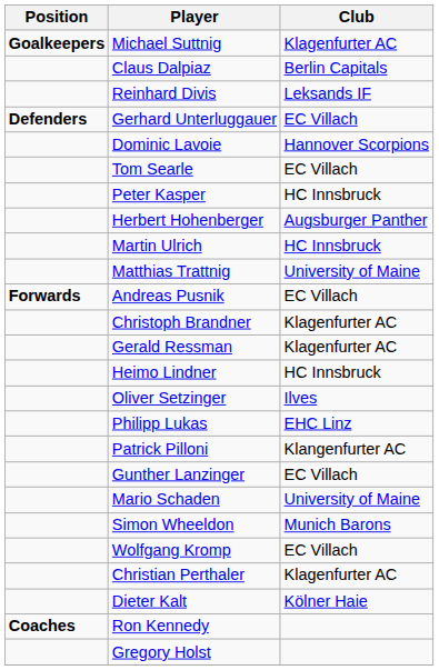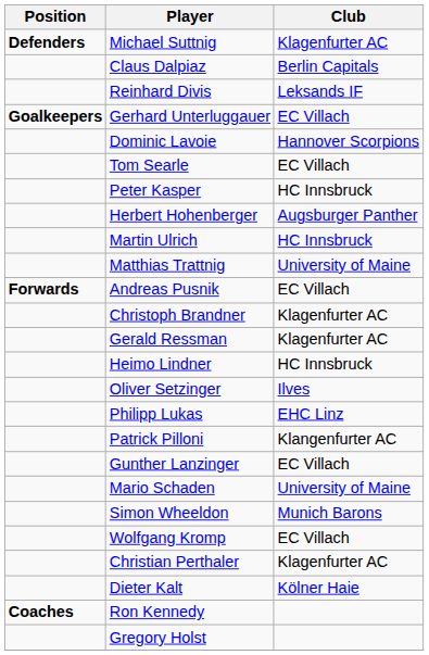Michael Suttnig | Position: Goalkeepers -> Defenders
Gerhard Unterluggauer | Position: Defenders -> Goalkeepers
